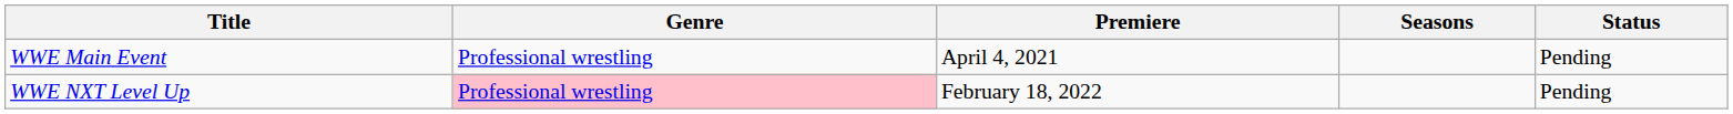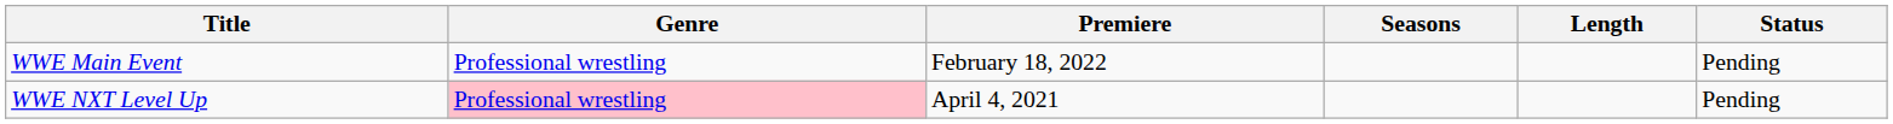+ column: Length
WWE Main Event | Premiere: April 4, 2021 -> February 18, 2022
WWE NXT Level Up | Premiere: February 18, 2022 -> April 4, 2021
